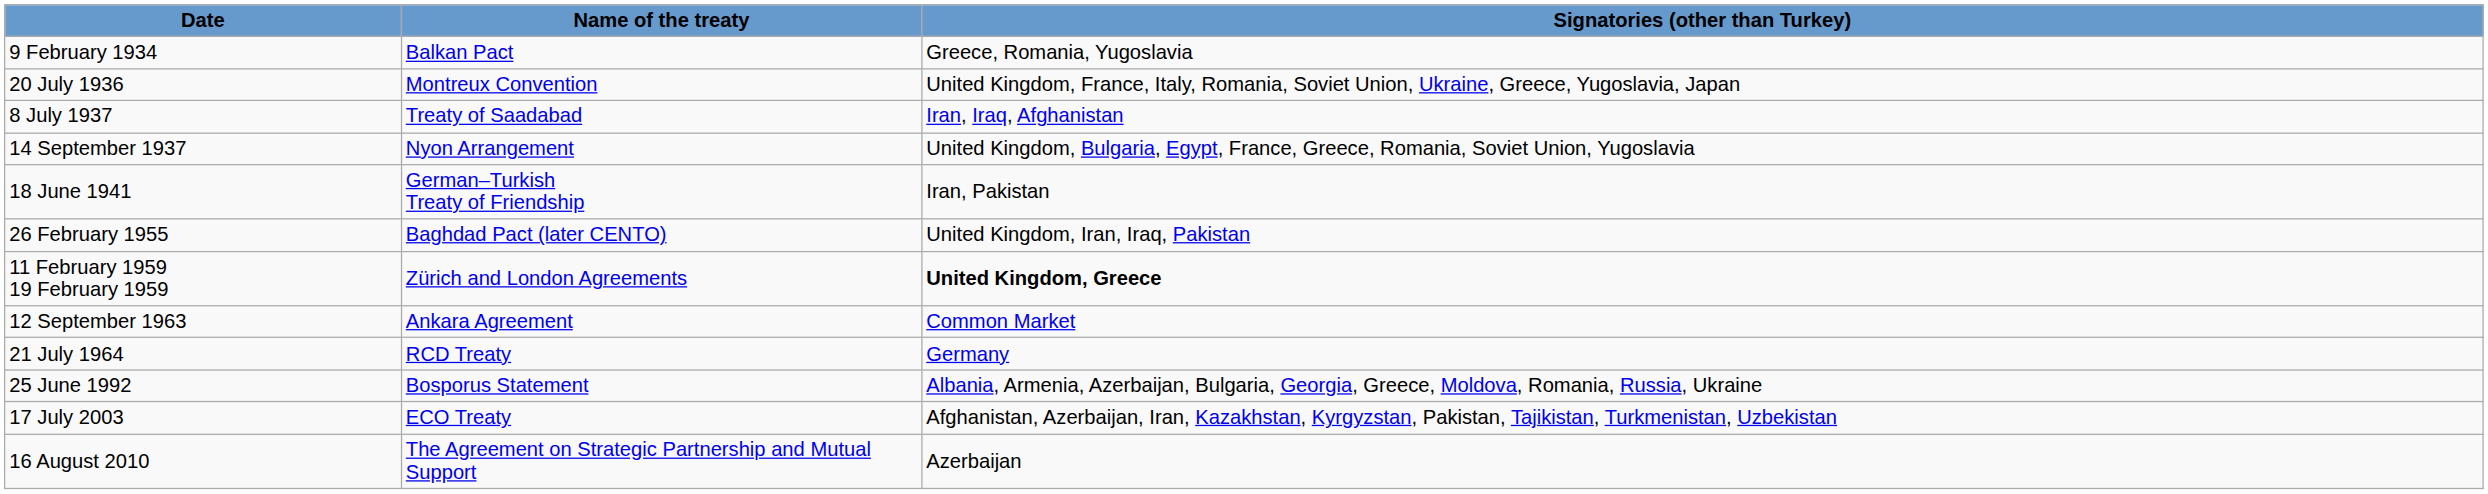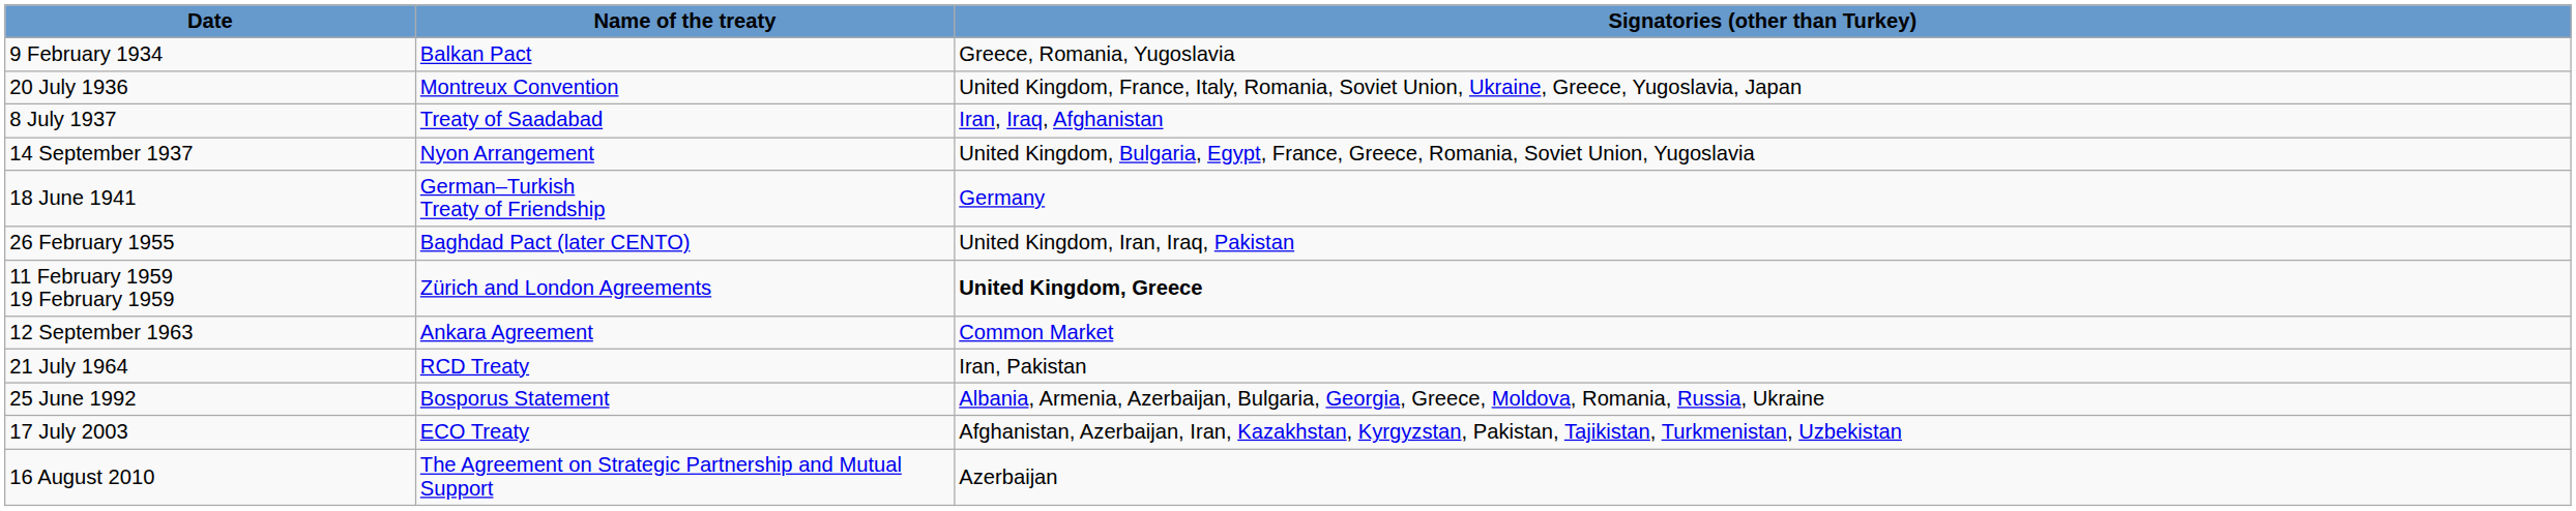18 June 1941 | Signatories (other than Turkey): Iran, Pakistan -> Germany
21 July 1964 | Signatories (other than Turkey): Germany -> Iran, Pakistan
